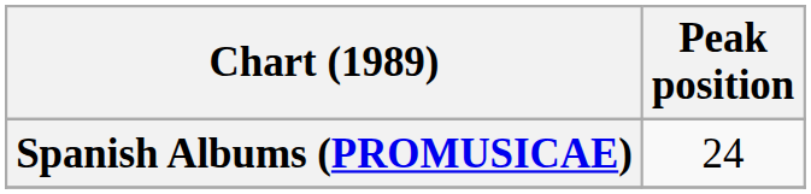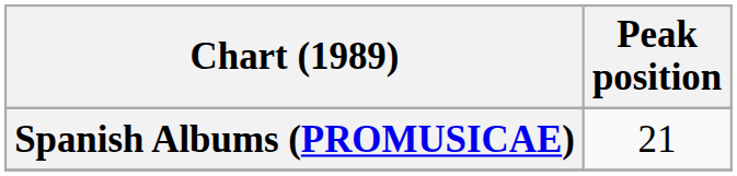Spanish Albums (PROMUSICAE) | Peak position: 24 -> 21
